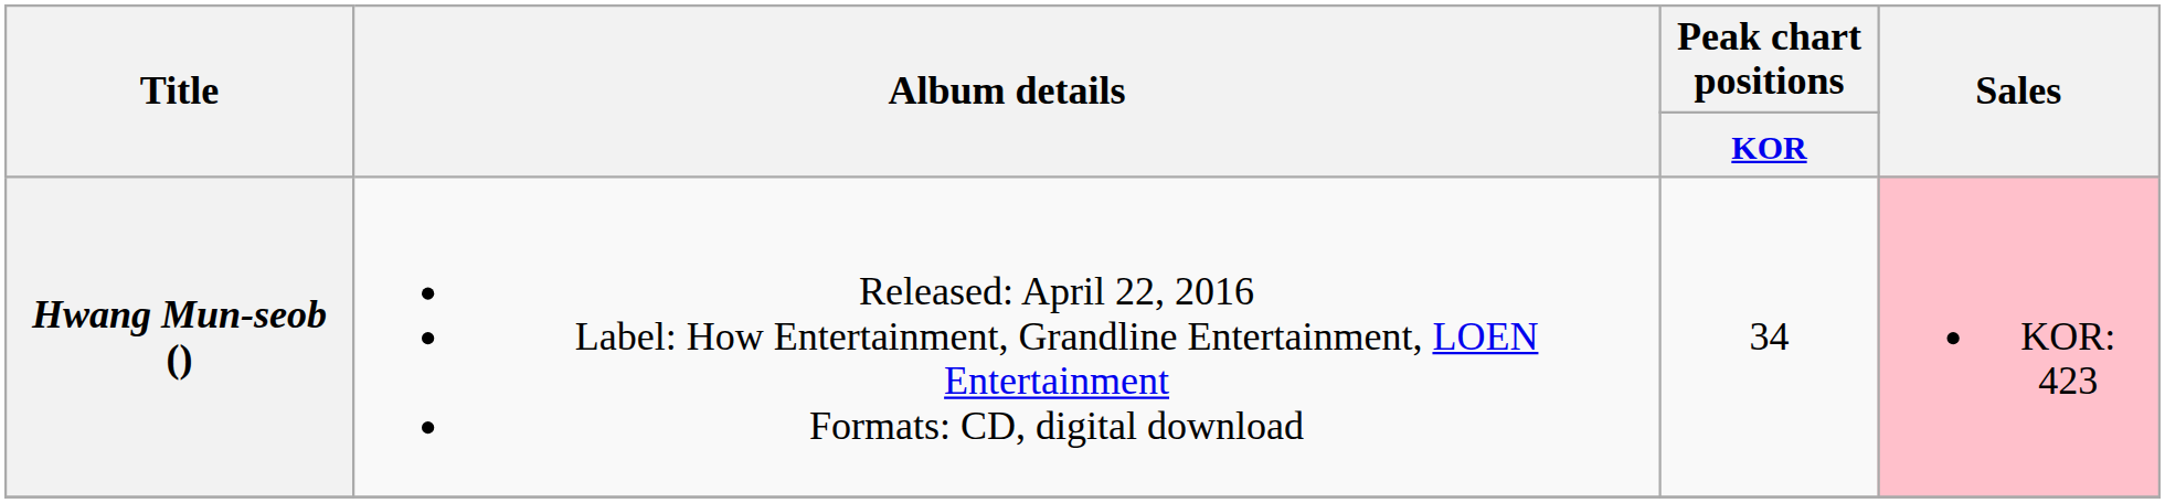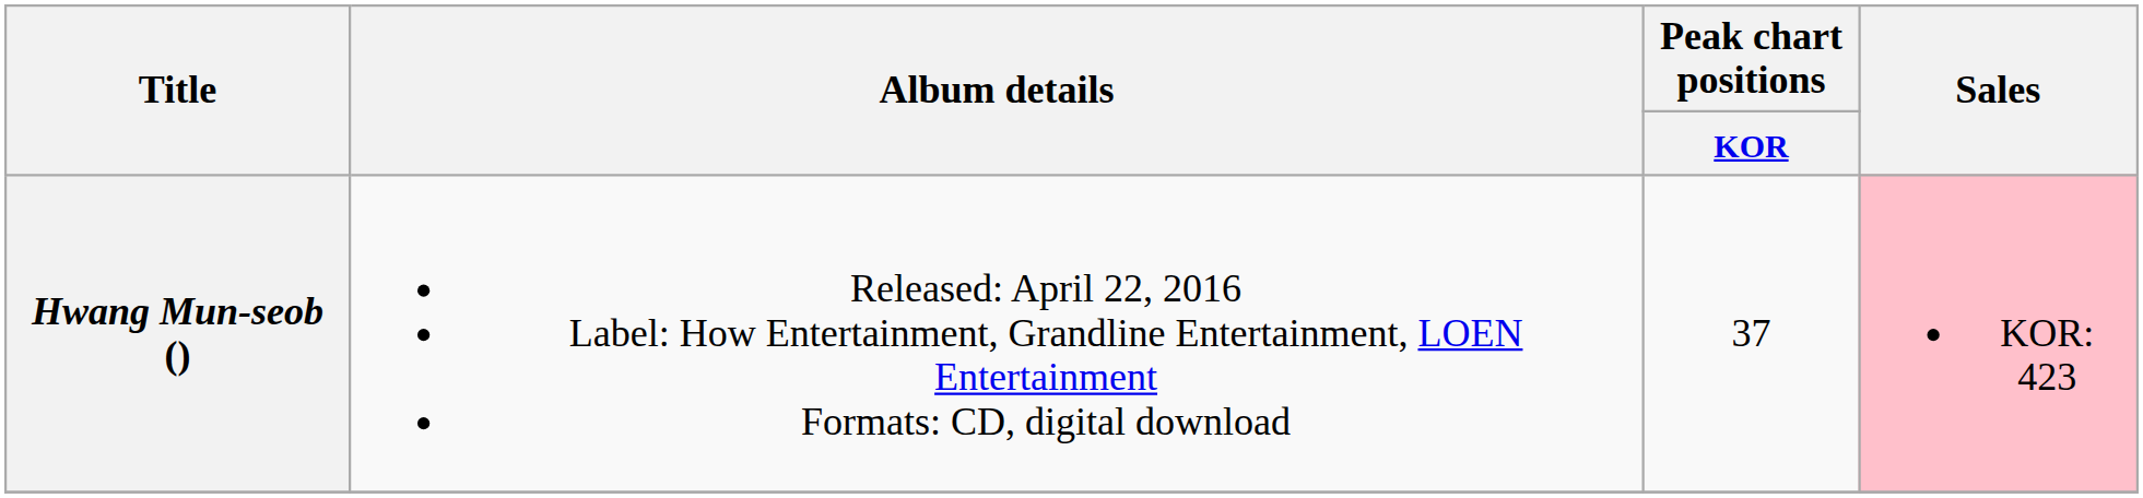Hwang Mun-seob () | Peak chart positions / KOR: 34 -> 37
